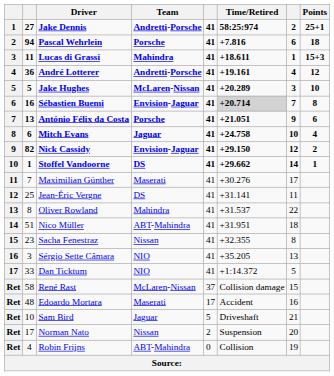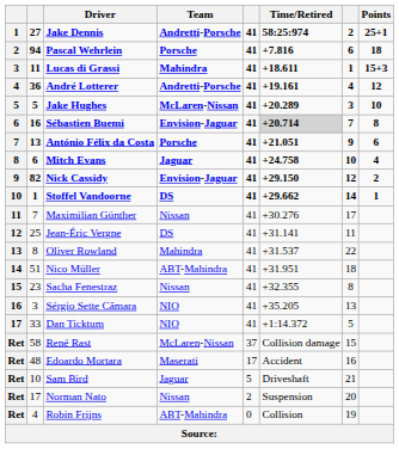Maximilian Günther | Team: Maserati -> Nissan
